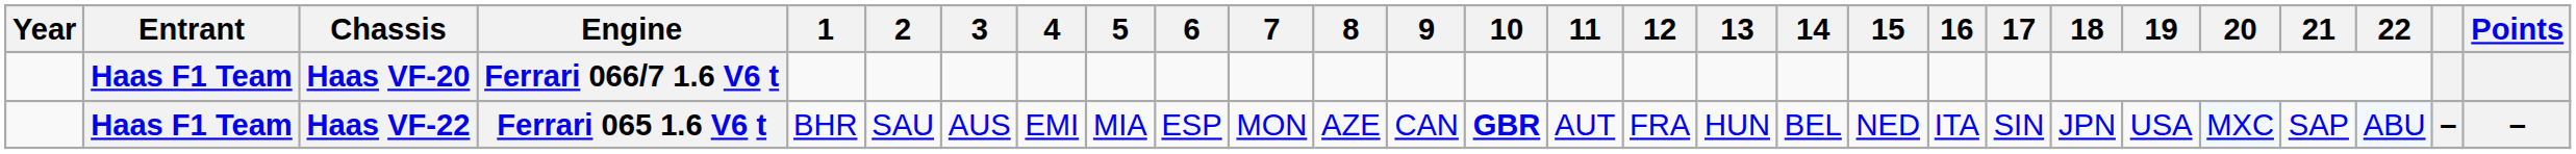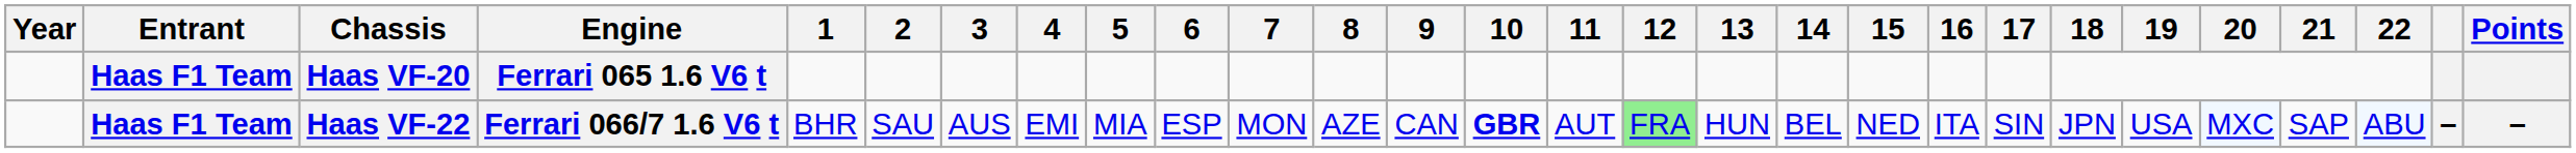Haas VF-20 | Engine: Ferrari 066/7 1.6 V6 t -> Ferrari 065 1.6 V6 t
Haas VF-22 | Engine: Ferrari 065 1.6 V6 t -> Ferrari 066/7 1.6 V6 t
Haas VF-22 | 12: no background -> lightgreen background
